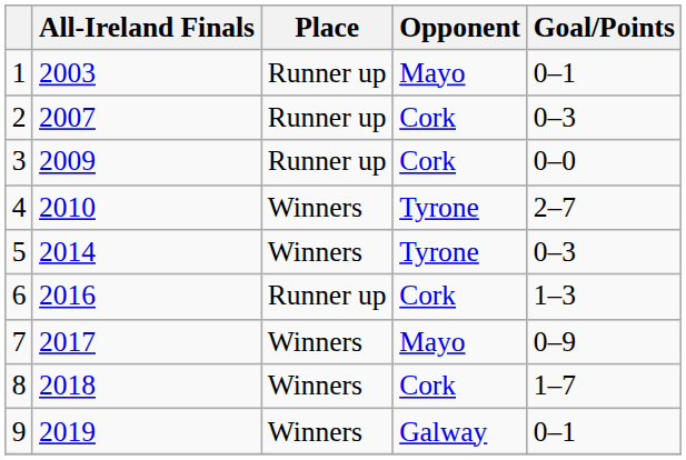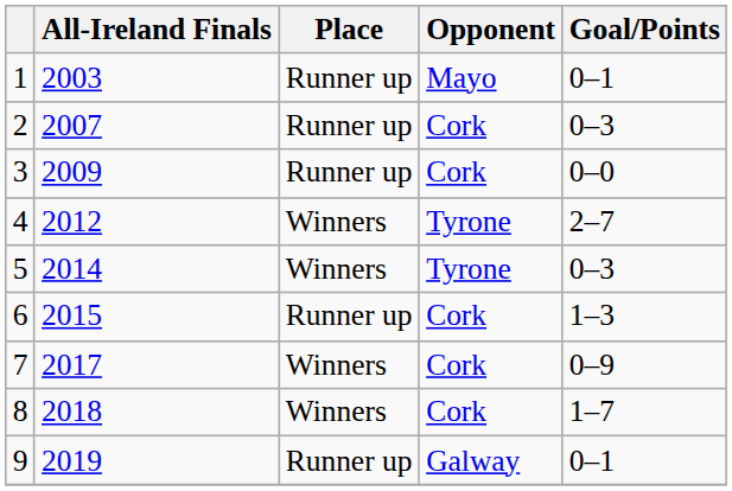4 | All-Ireland Finals: 2010 -> 2012
6 | All-Ireland Finals: 2016 -> 2015
7 | Opponent: Mayo -> Cork
9 | Place: Winners -> Runner up
